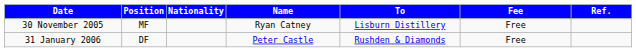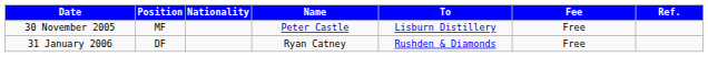30 November 2005 | Name: Ryan Catney -> Peter Castle
31 January 2006 | Name: Peter Castle -> Ryan Catney
